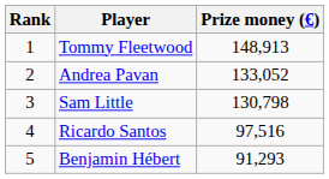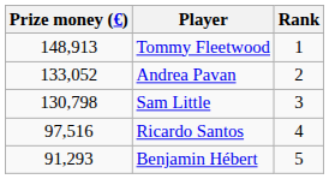columns swapped: Rank <-> Prize money (€)
